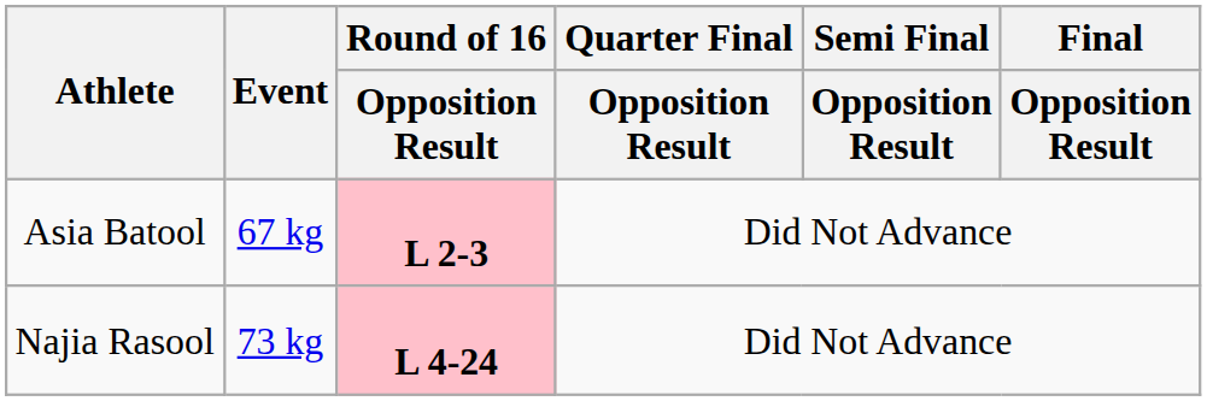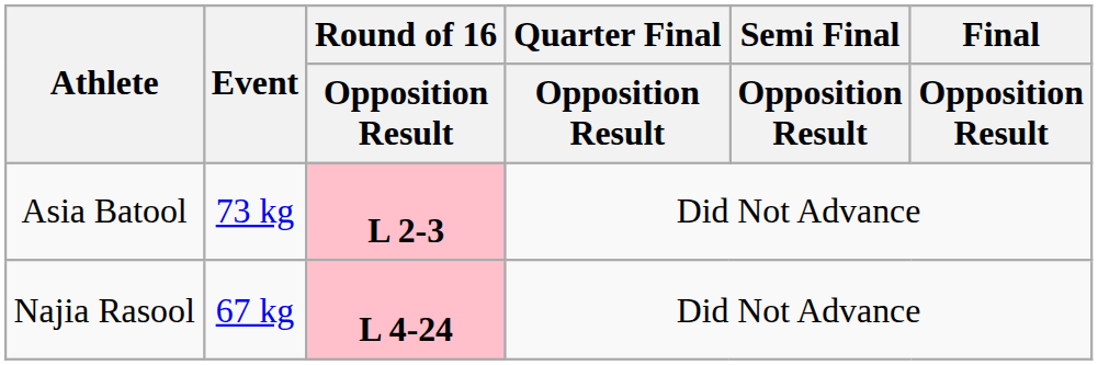Asia Batool | Event: 67 kg -> 73 kg
Najia Rasool | Event: 73 kg -> 67 kg
